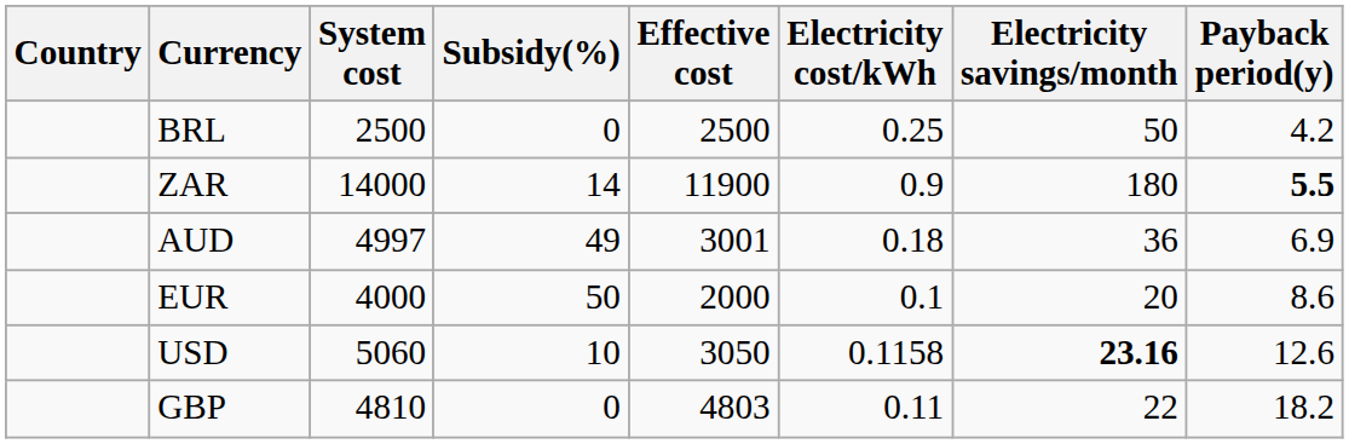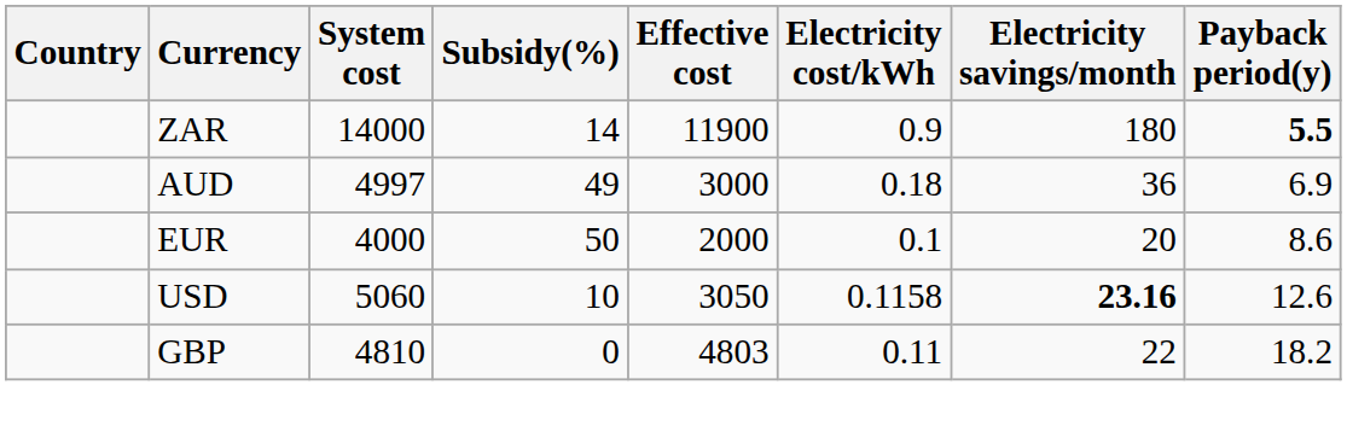- row: BRL | 2500 | 0 | 2500 | 0.25 | 50 | 4.2
AUD | Effective cost: 3001 -> 3000
